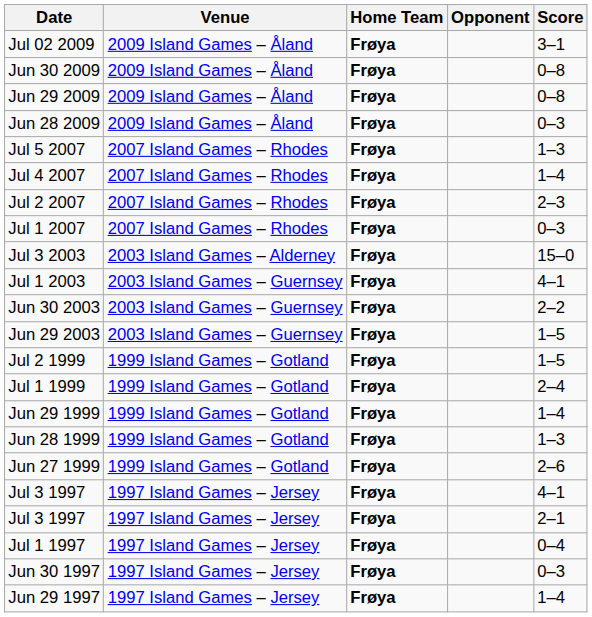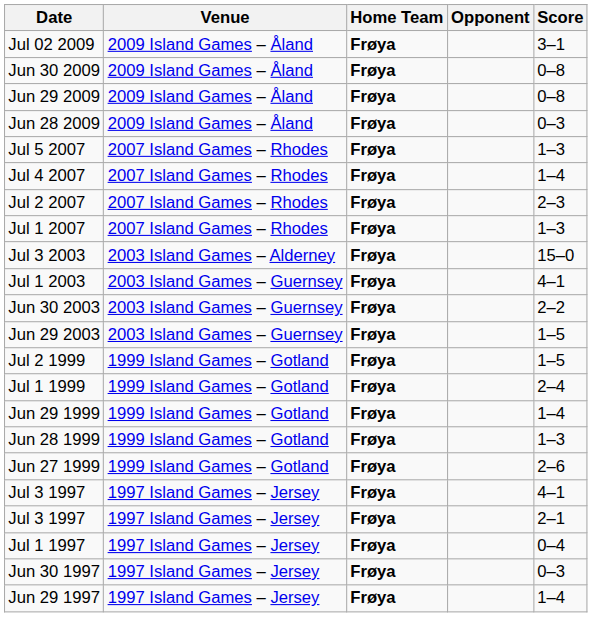Jul 1 2007 | Score: 0–3 -> 1–3
